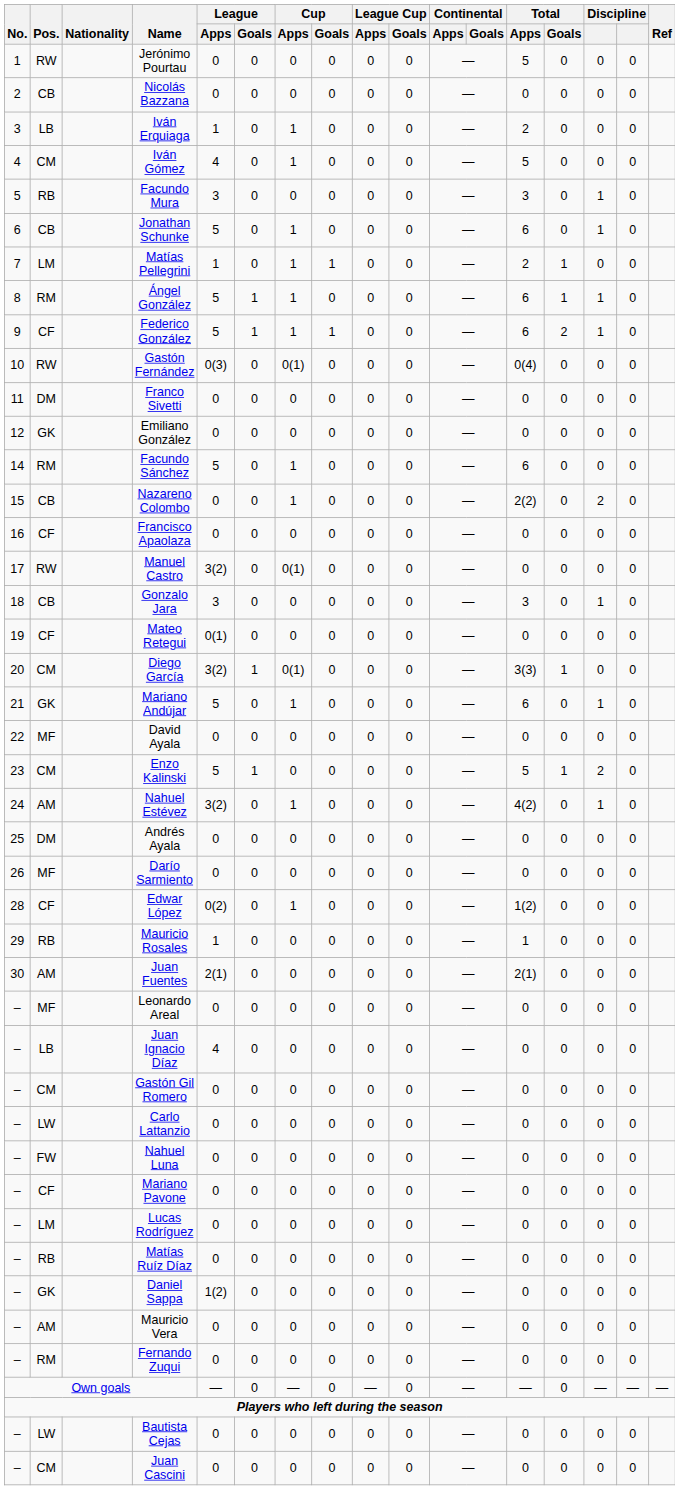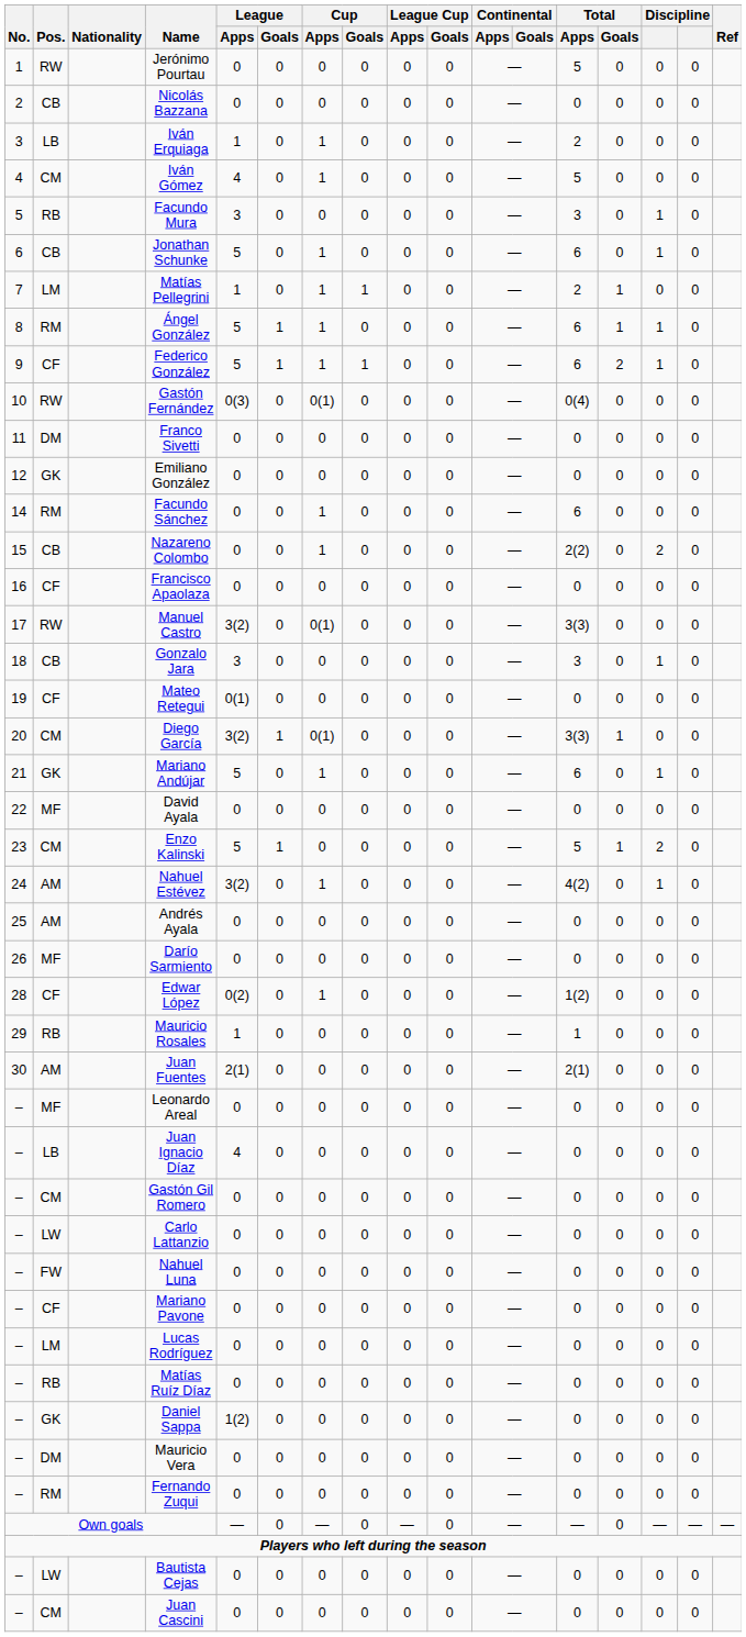Facundo Sánchez | League / Apps: 5 -> 0
Manuel Castro | Total / Apps: 0 -> 3(3)
Andrés Ayala | Pos.: DM -> AM
Mauricio Vera | Pos.: AM -> DM
